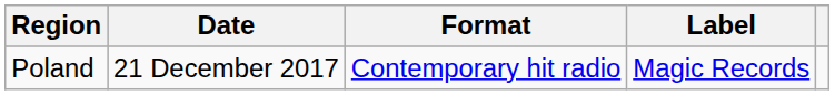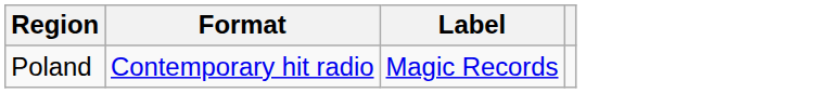- column: Date | 21 December 2017
